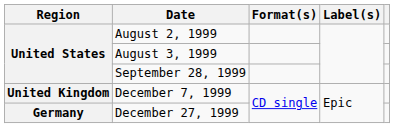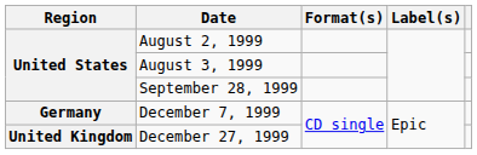December 7, 1999 | Region: United Kingdom -> Germany
December 27, 1999 | Region: Germany -> United Kingdom
